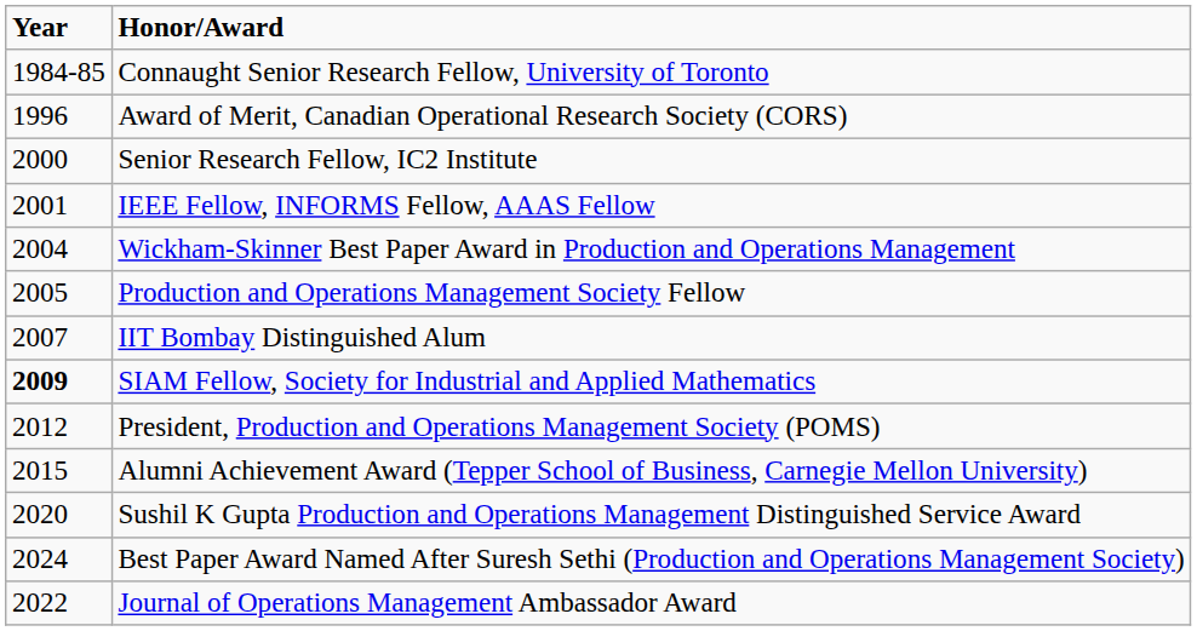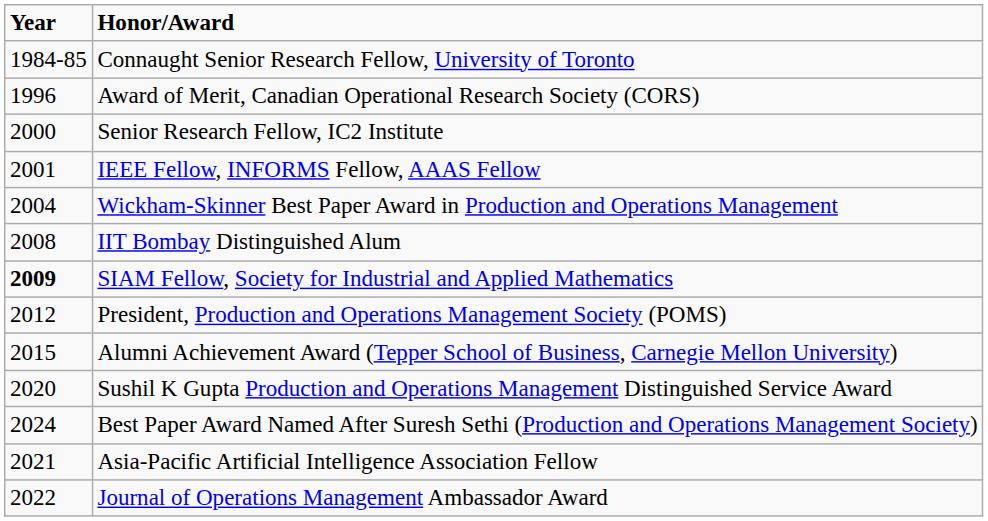- row: 2005 | Production and Operations Management Society Fellow
IIT Bombay Distinguished Alum | Year: 2007 -> 2008
+ row: 2021 | Asia-Pacific Artificial Intelligence Association Fellow
